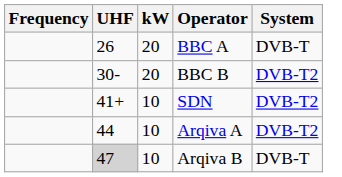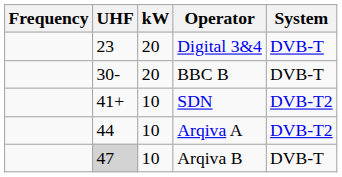+ row: 23 | 20 | Digital 3&4 | DVB-T
- row: 26 | 20 | BBC A | DVB-T
BBC B | System: DVB-T2 -> DVB-T
